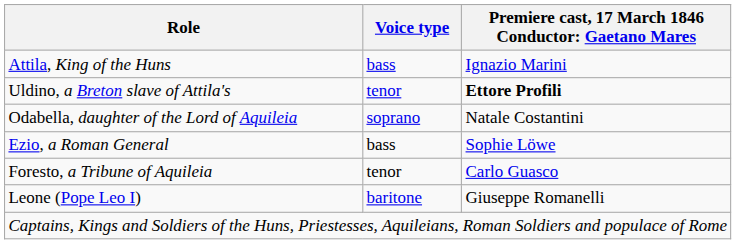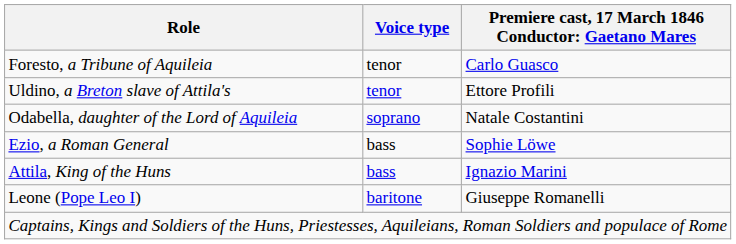rows swapped: Attila, King of the Huns <-> Foresto, a Tribune of Aquileia
Uldino, a Breton slave of Attila's | column 3: bold -> normal
